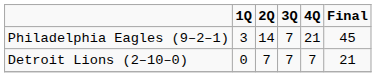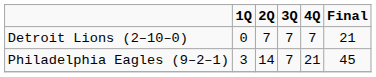rows swapped: Detroit Lions (2–10–0) <-> Philadelphia Eagles (9–2–1)
